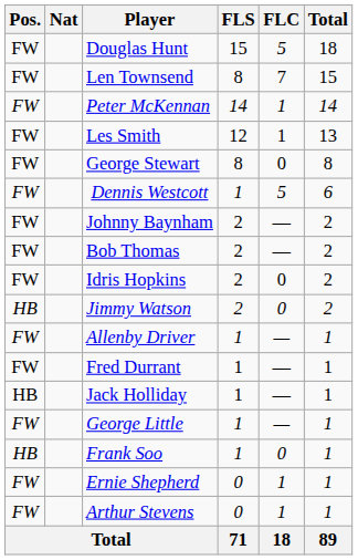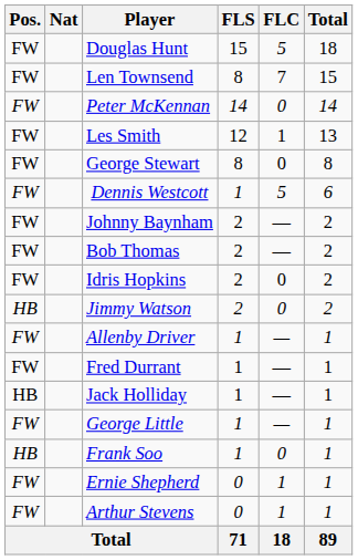Peter McKennan | FLC: 1 -> 0
